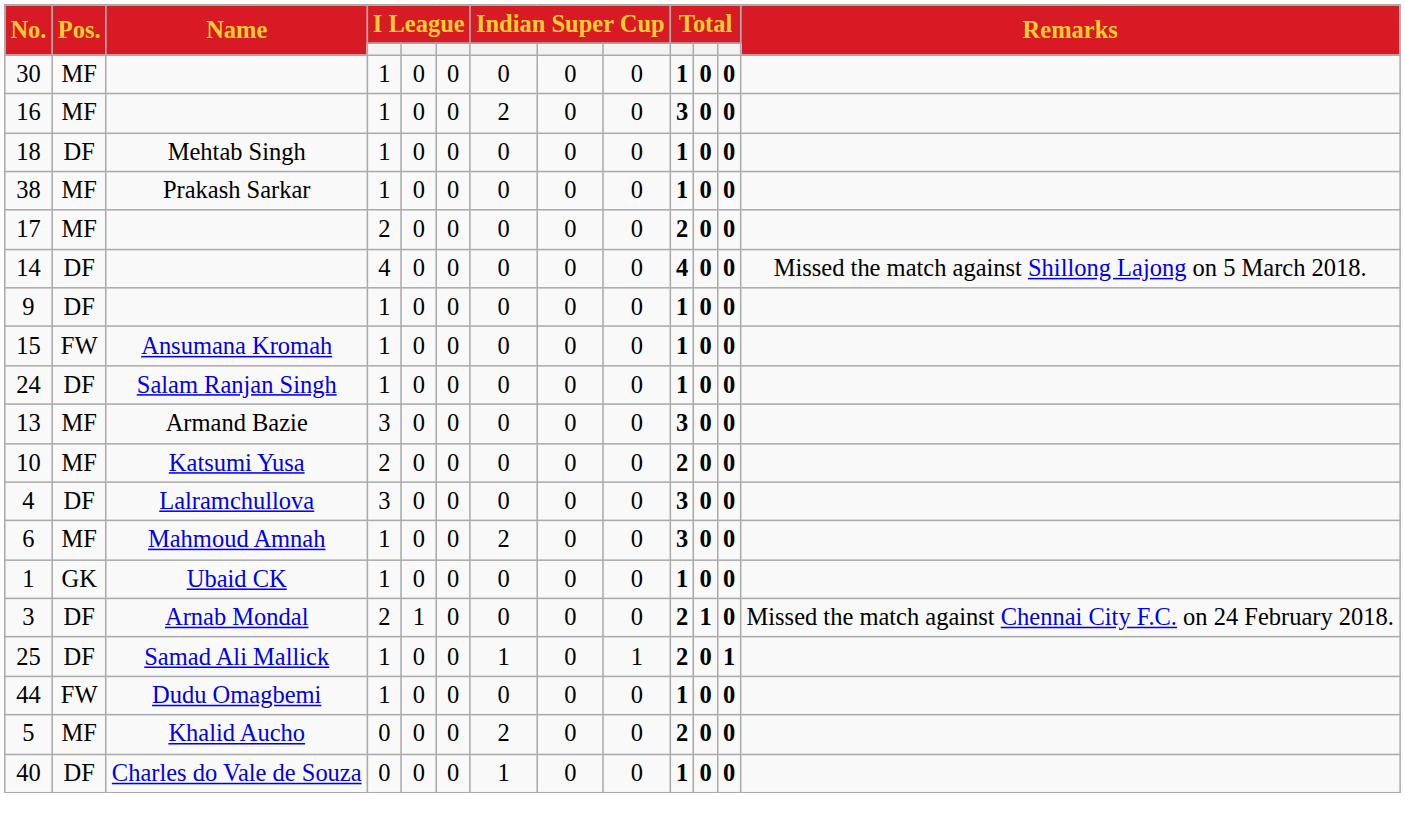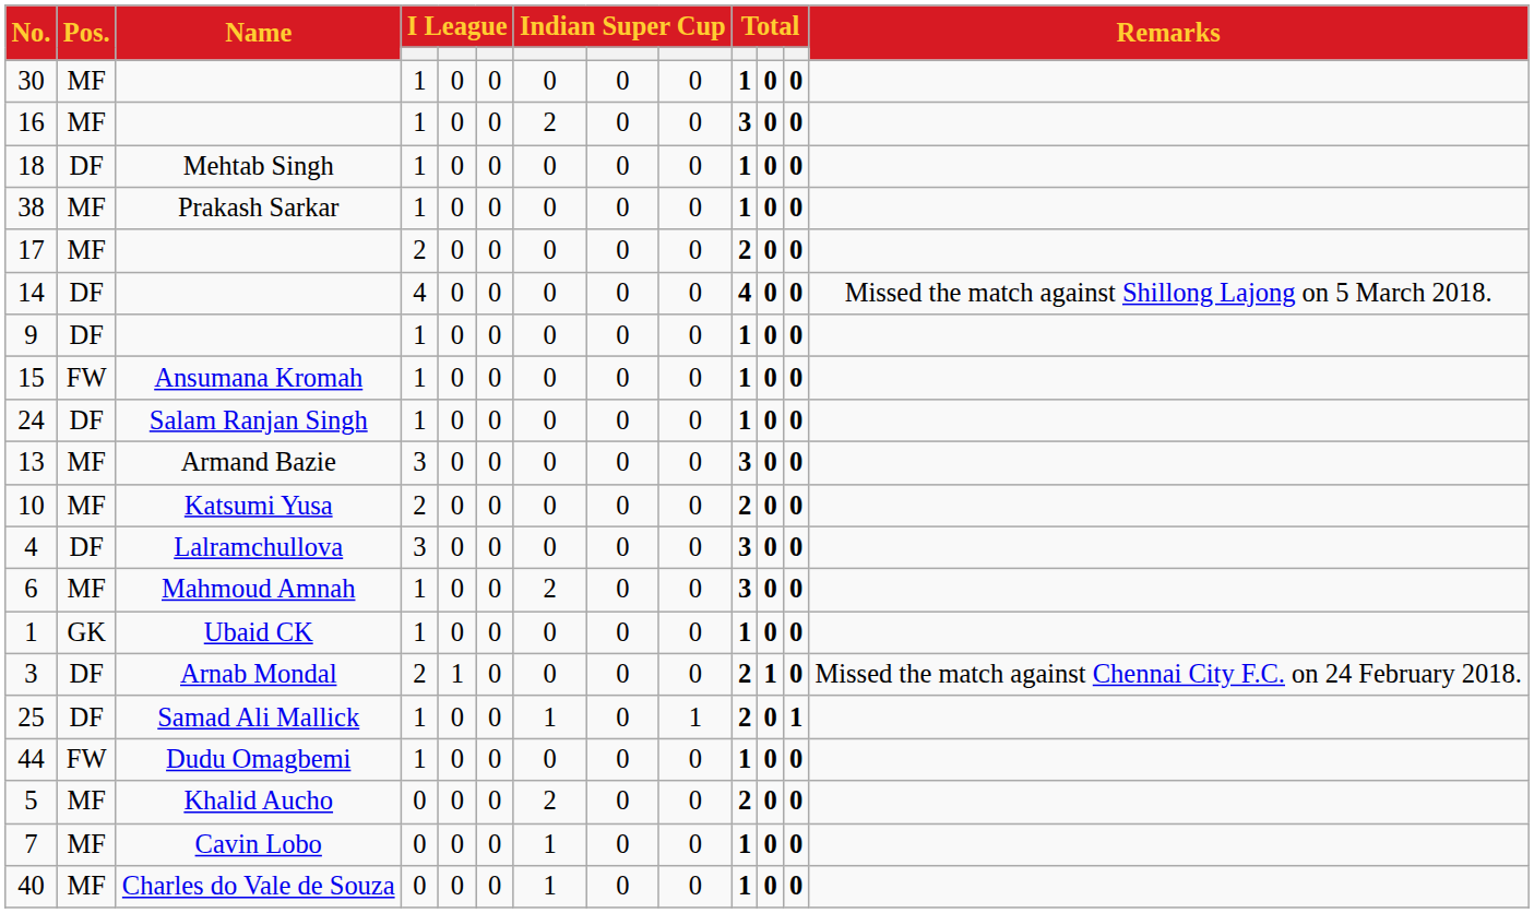+ row: 7 | MF | Cavin Lobo | 0 | 0 | 0 | 1 | 0 | 0 | 1 | 0 | 0
40 | Pos.: DF -> MF
